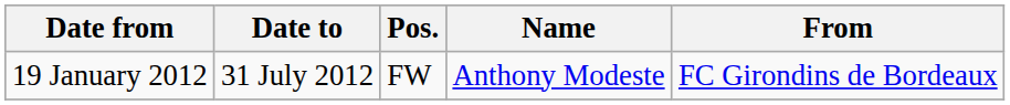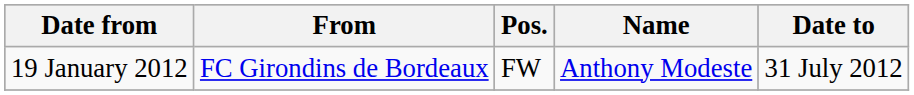columns swapped: Date to <-> From
